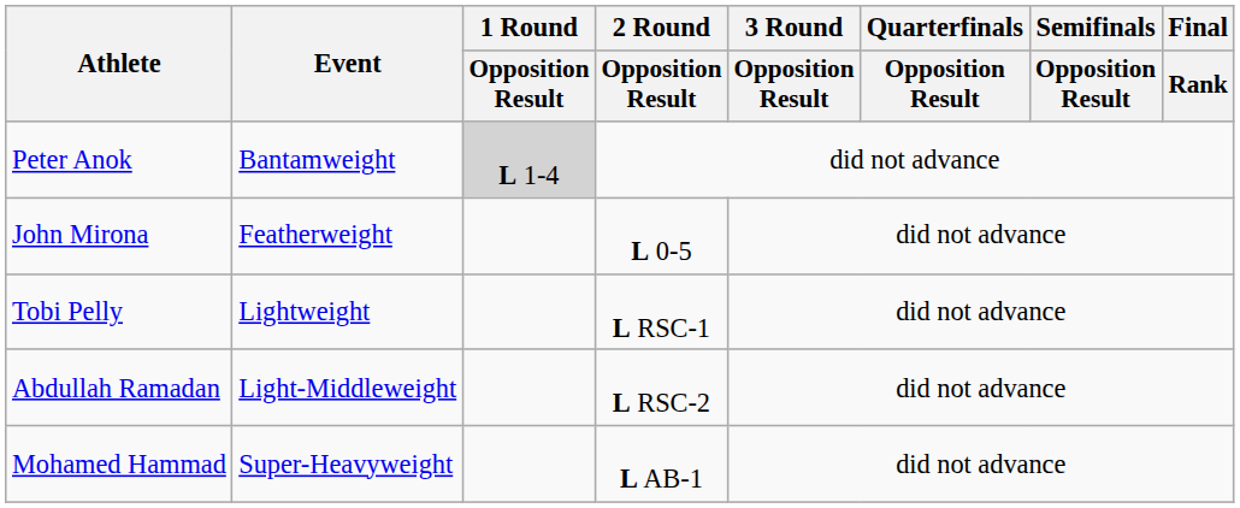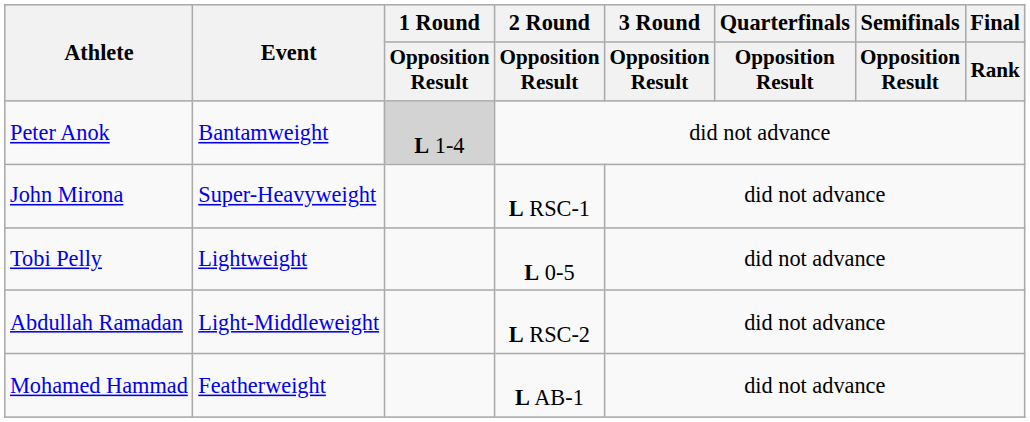John Mirona | Event: Featherweight -> Super-Heavyweight
John Mirona | 2 Round / Opposition Result: L 0-5 -> L RSC-1
Tobi Pelly | 2 Round / Opposition Result: L RSC-1 -> L 0-5
Mohamed Hammad | Event: Super-Heavyweight -> Featherweight
